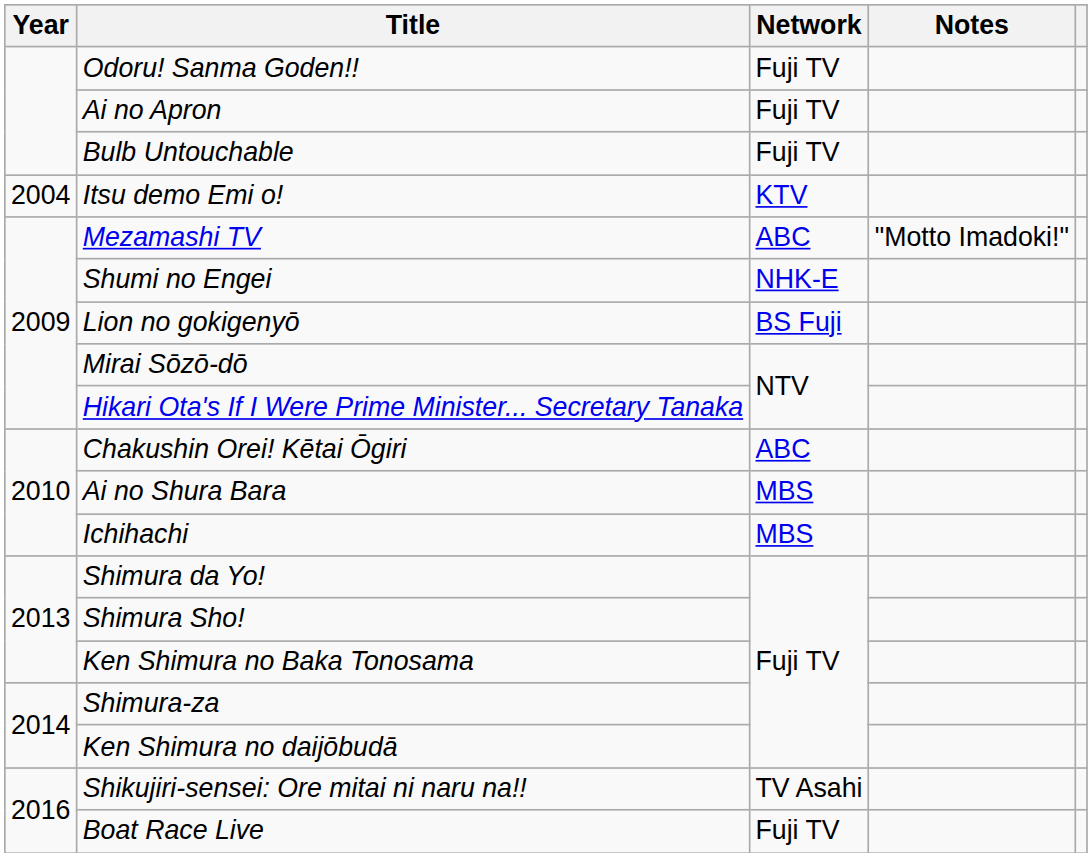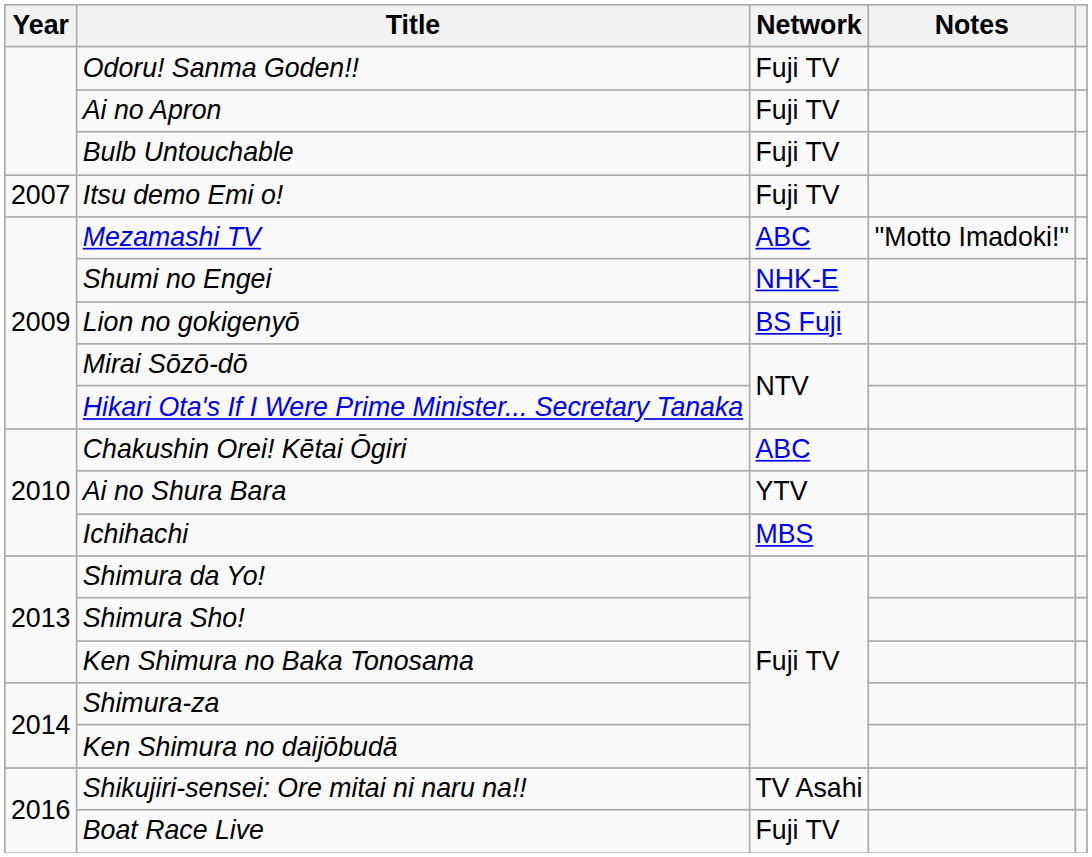Itsu demo Emi o! | Year: 2004 -> 2007
Itsu demo Emi o! | Network: KTV -> Fuji TV
Ai no Shura Bara | Network: MBS -> YTV
